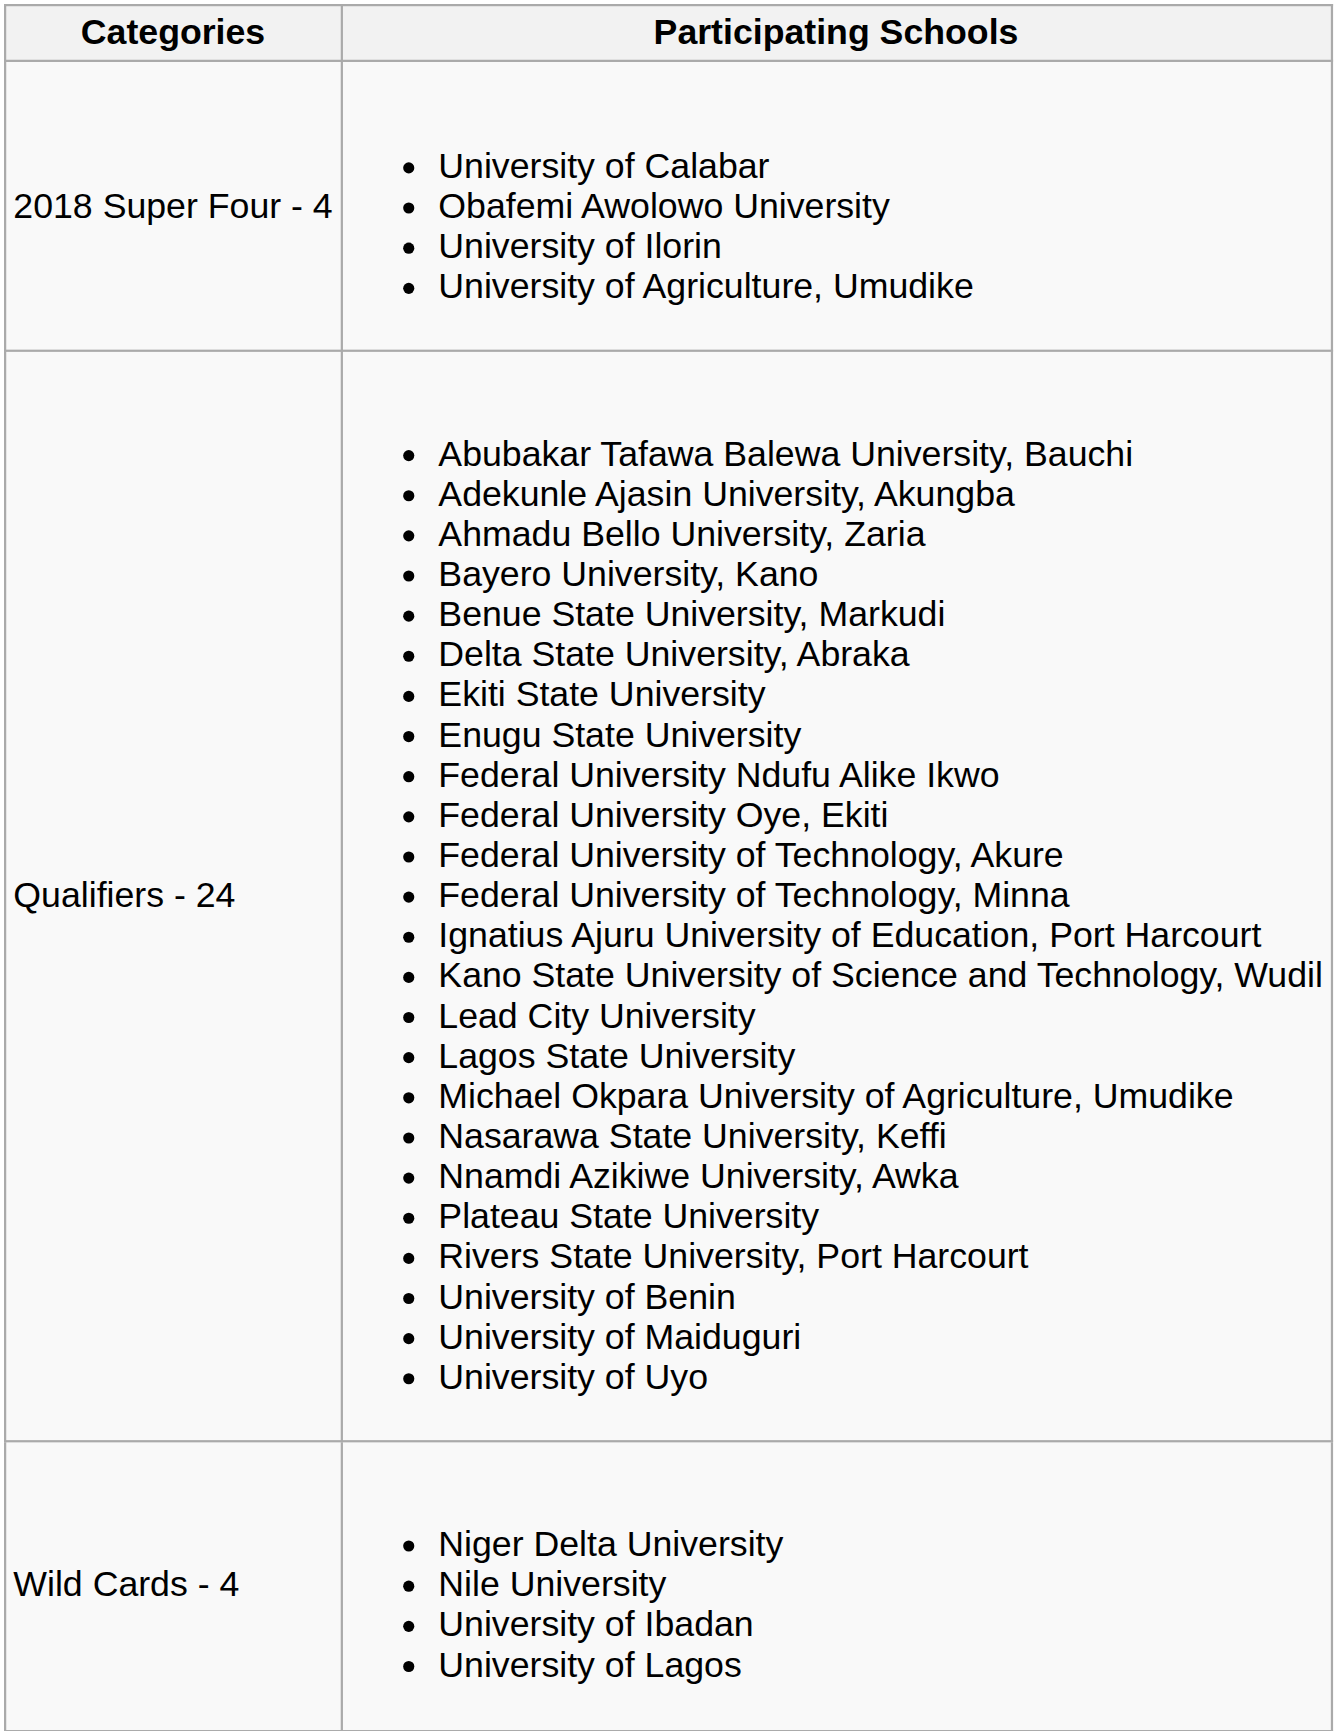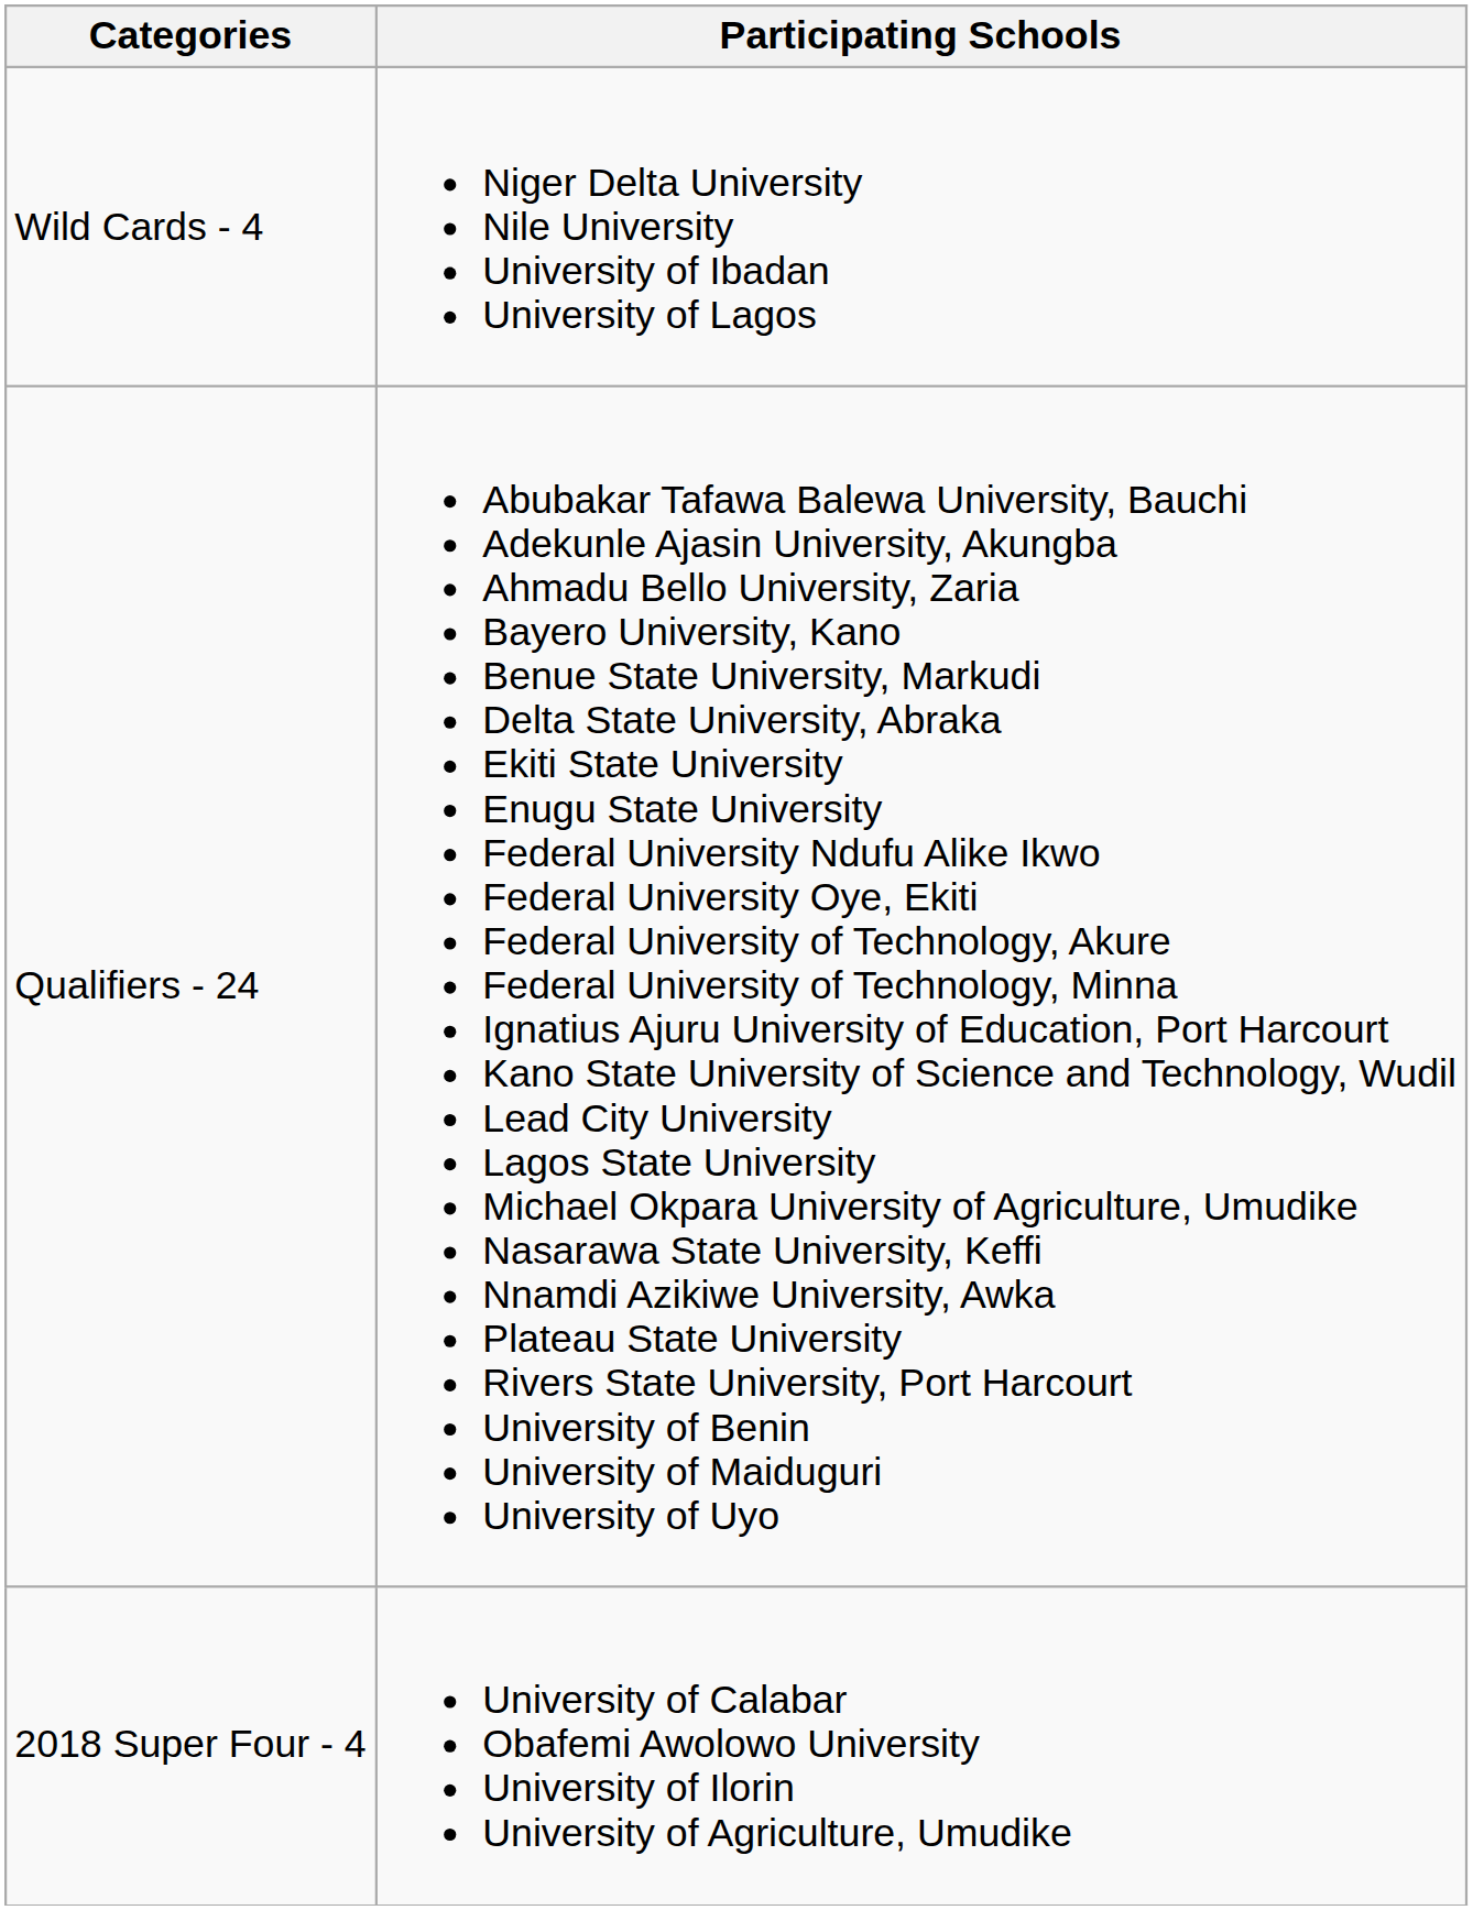rows swapped: 2018 Super Four - 4 <-> Wild Cards - 4
